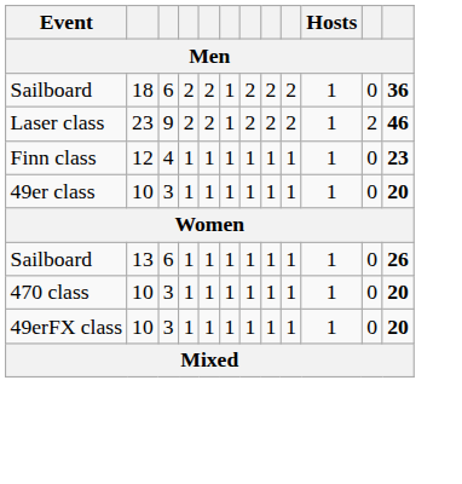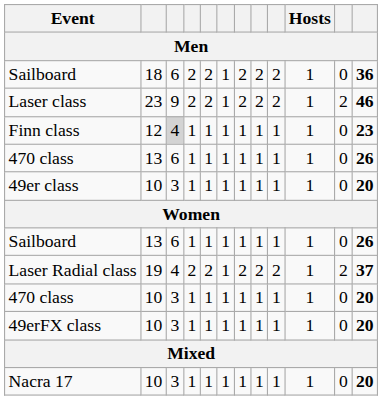Finn class | column 3: no background -> lightgrey background
+ row: 470 class | 13 | 6 | 1 | 1 | 1 | 1 | 1 | 1 | 1 | 0 | 26
+ row: Laser Radial class | 19 | 4 | 2 | 2 | 1 | 2 | 2 | 2 | 1 | 2 | 37
+ row: Nacra 17 | 10 | 3 | 1 | 1 | 1 | 1 | 1 | 1 | 1 | 0 | 20
